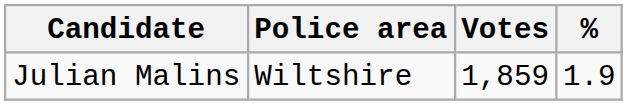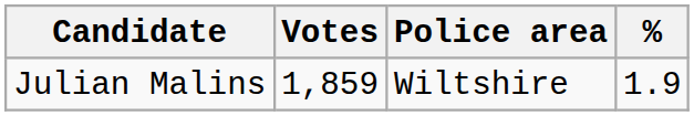columns swapped: Police area <-> Votes
